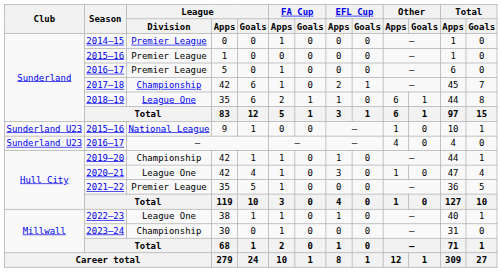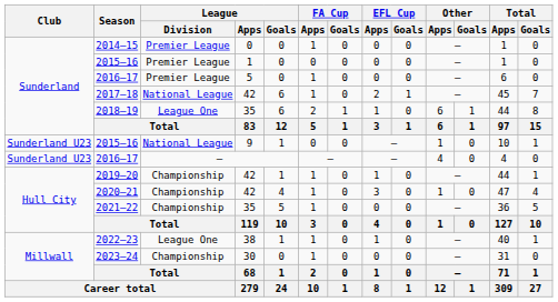2017–18 | League / Division: Championship -> National League
2020–21 | League / Division: League One -> Championship
2021–22 | League / Division: Premier League -> Championship
